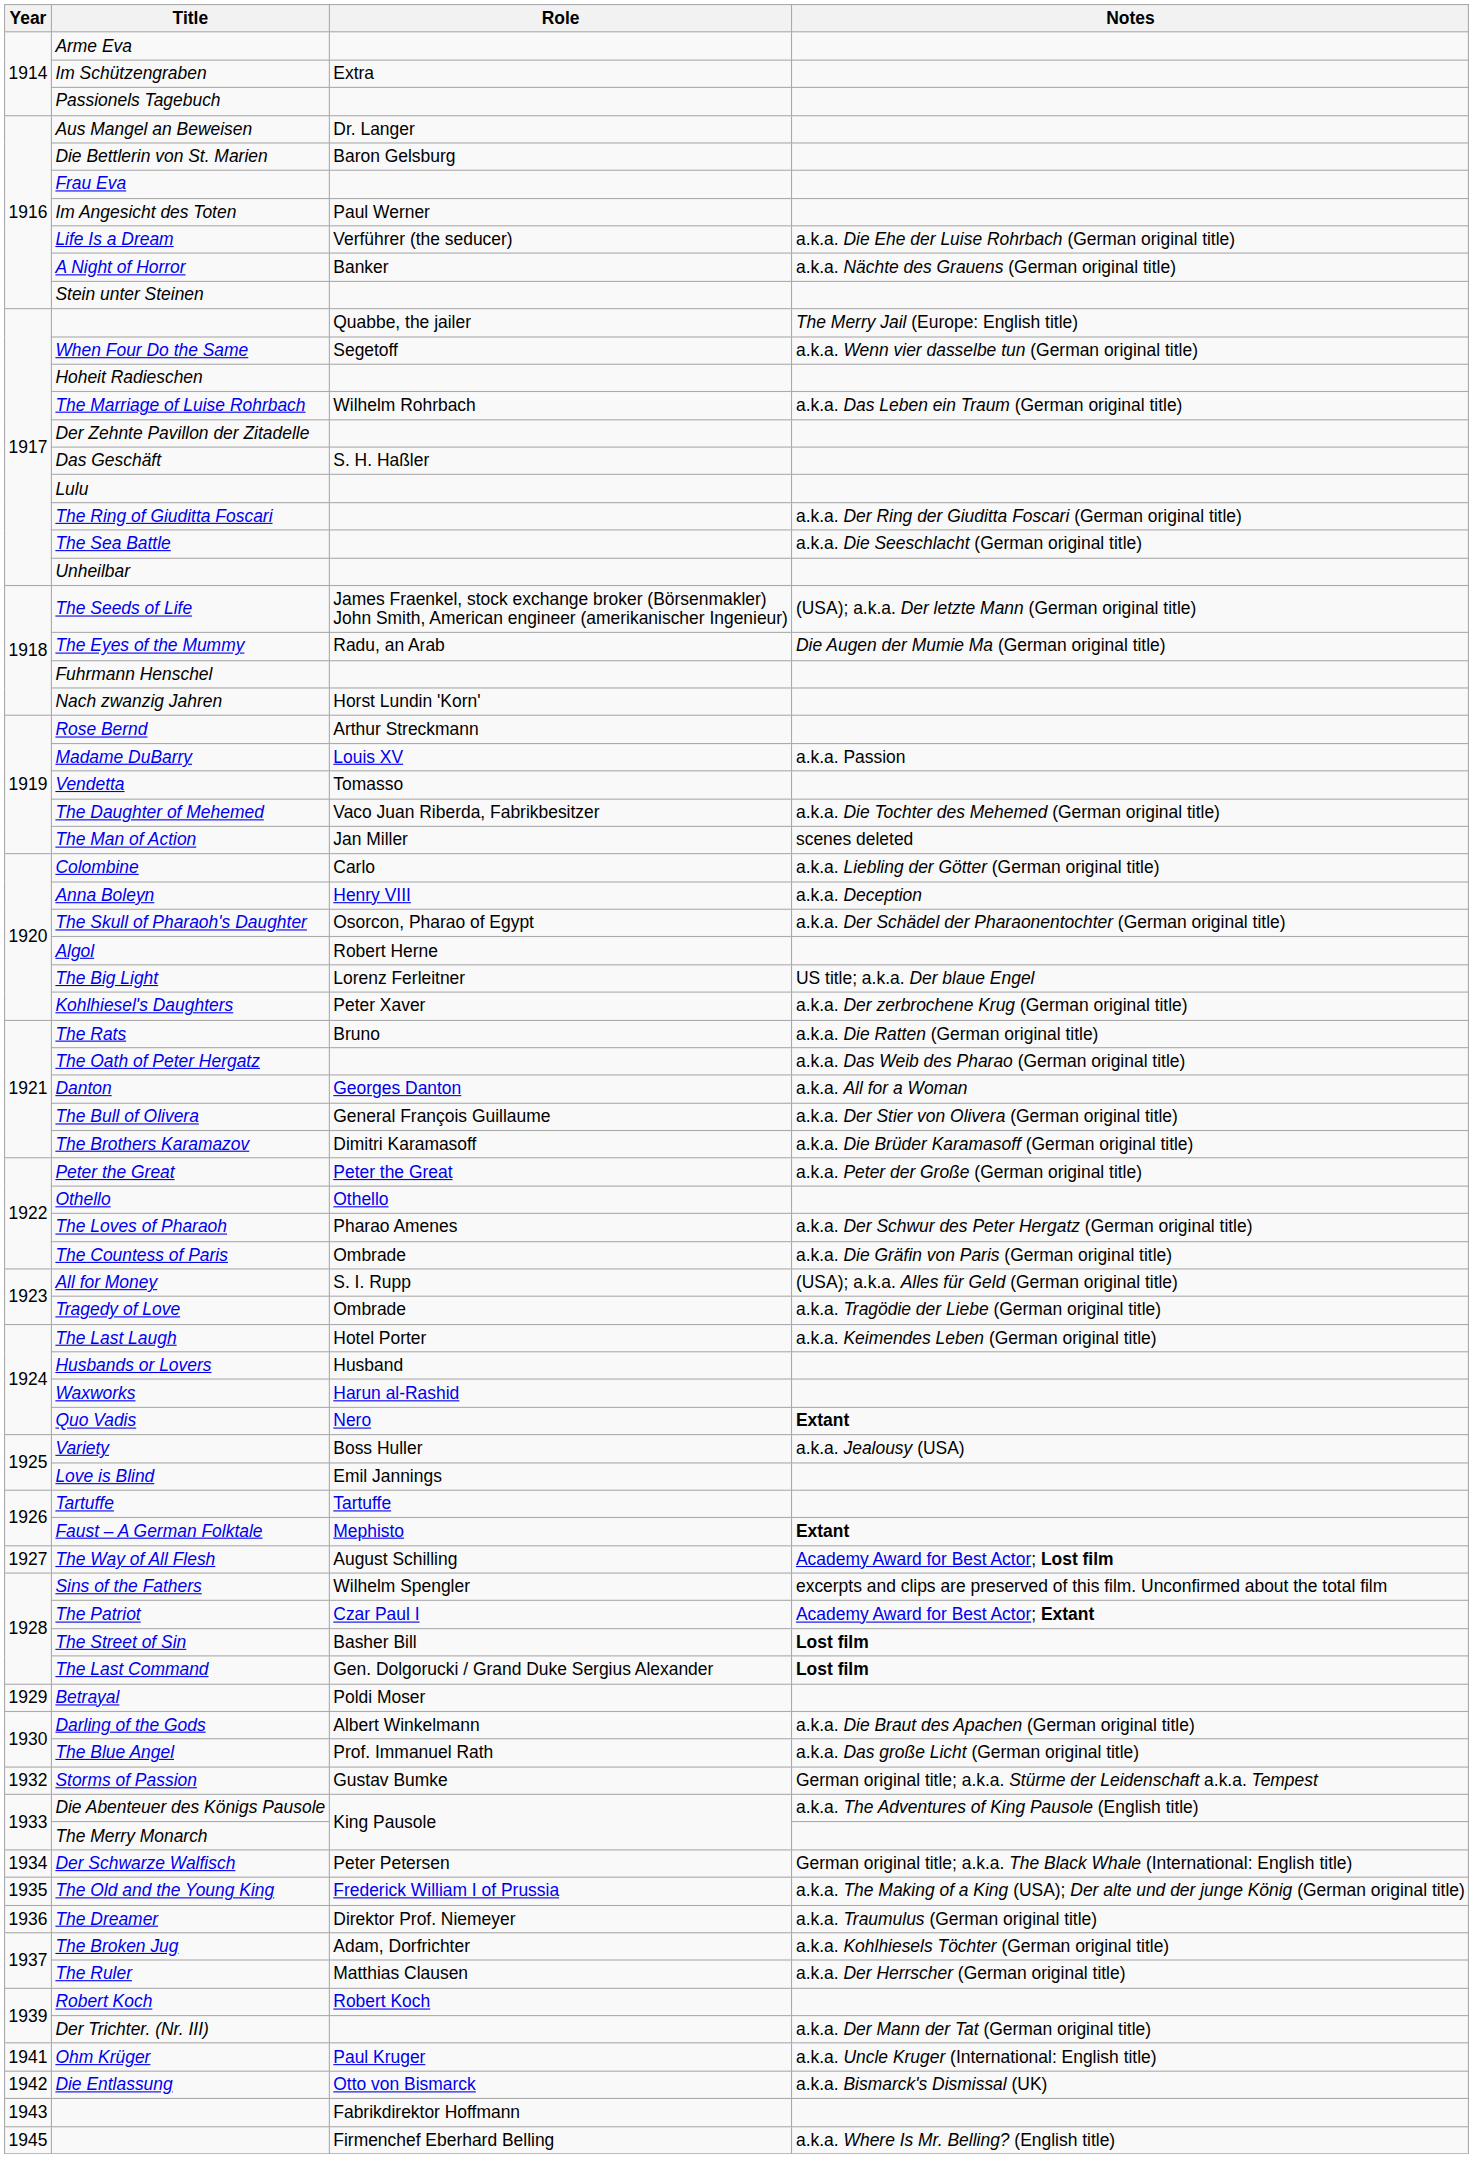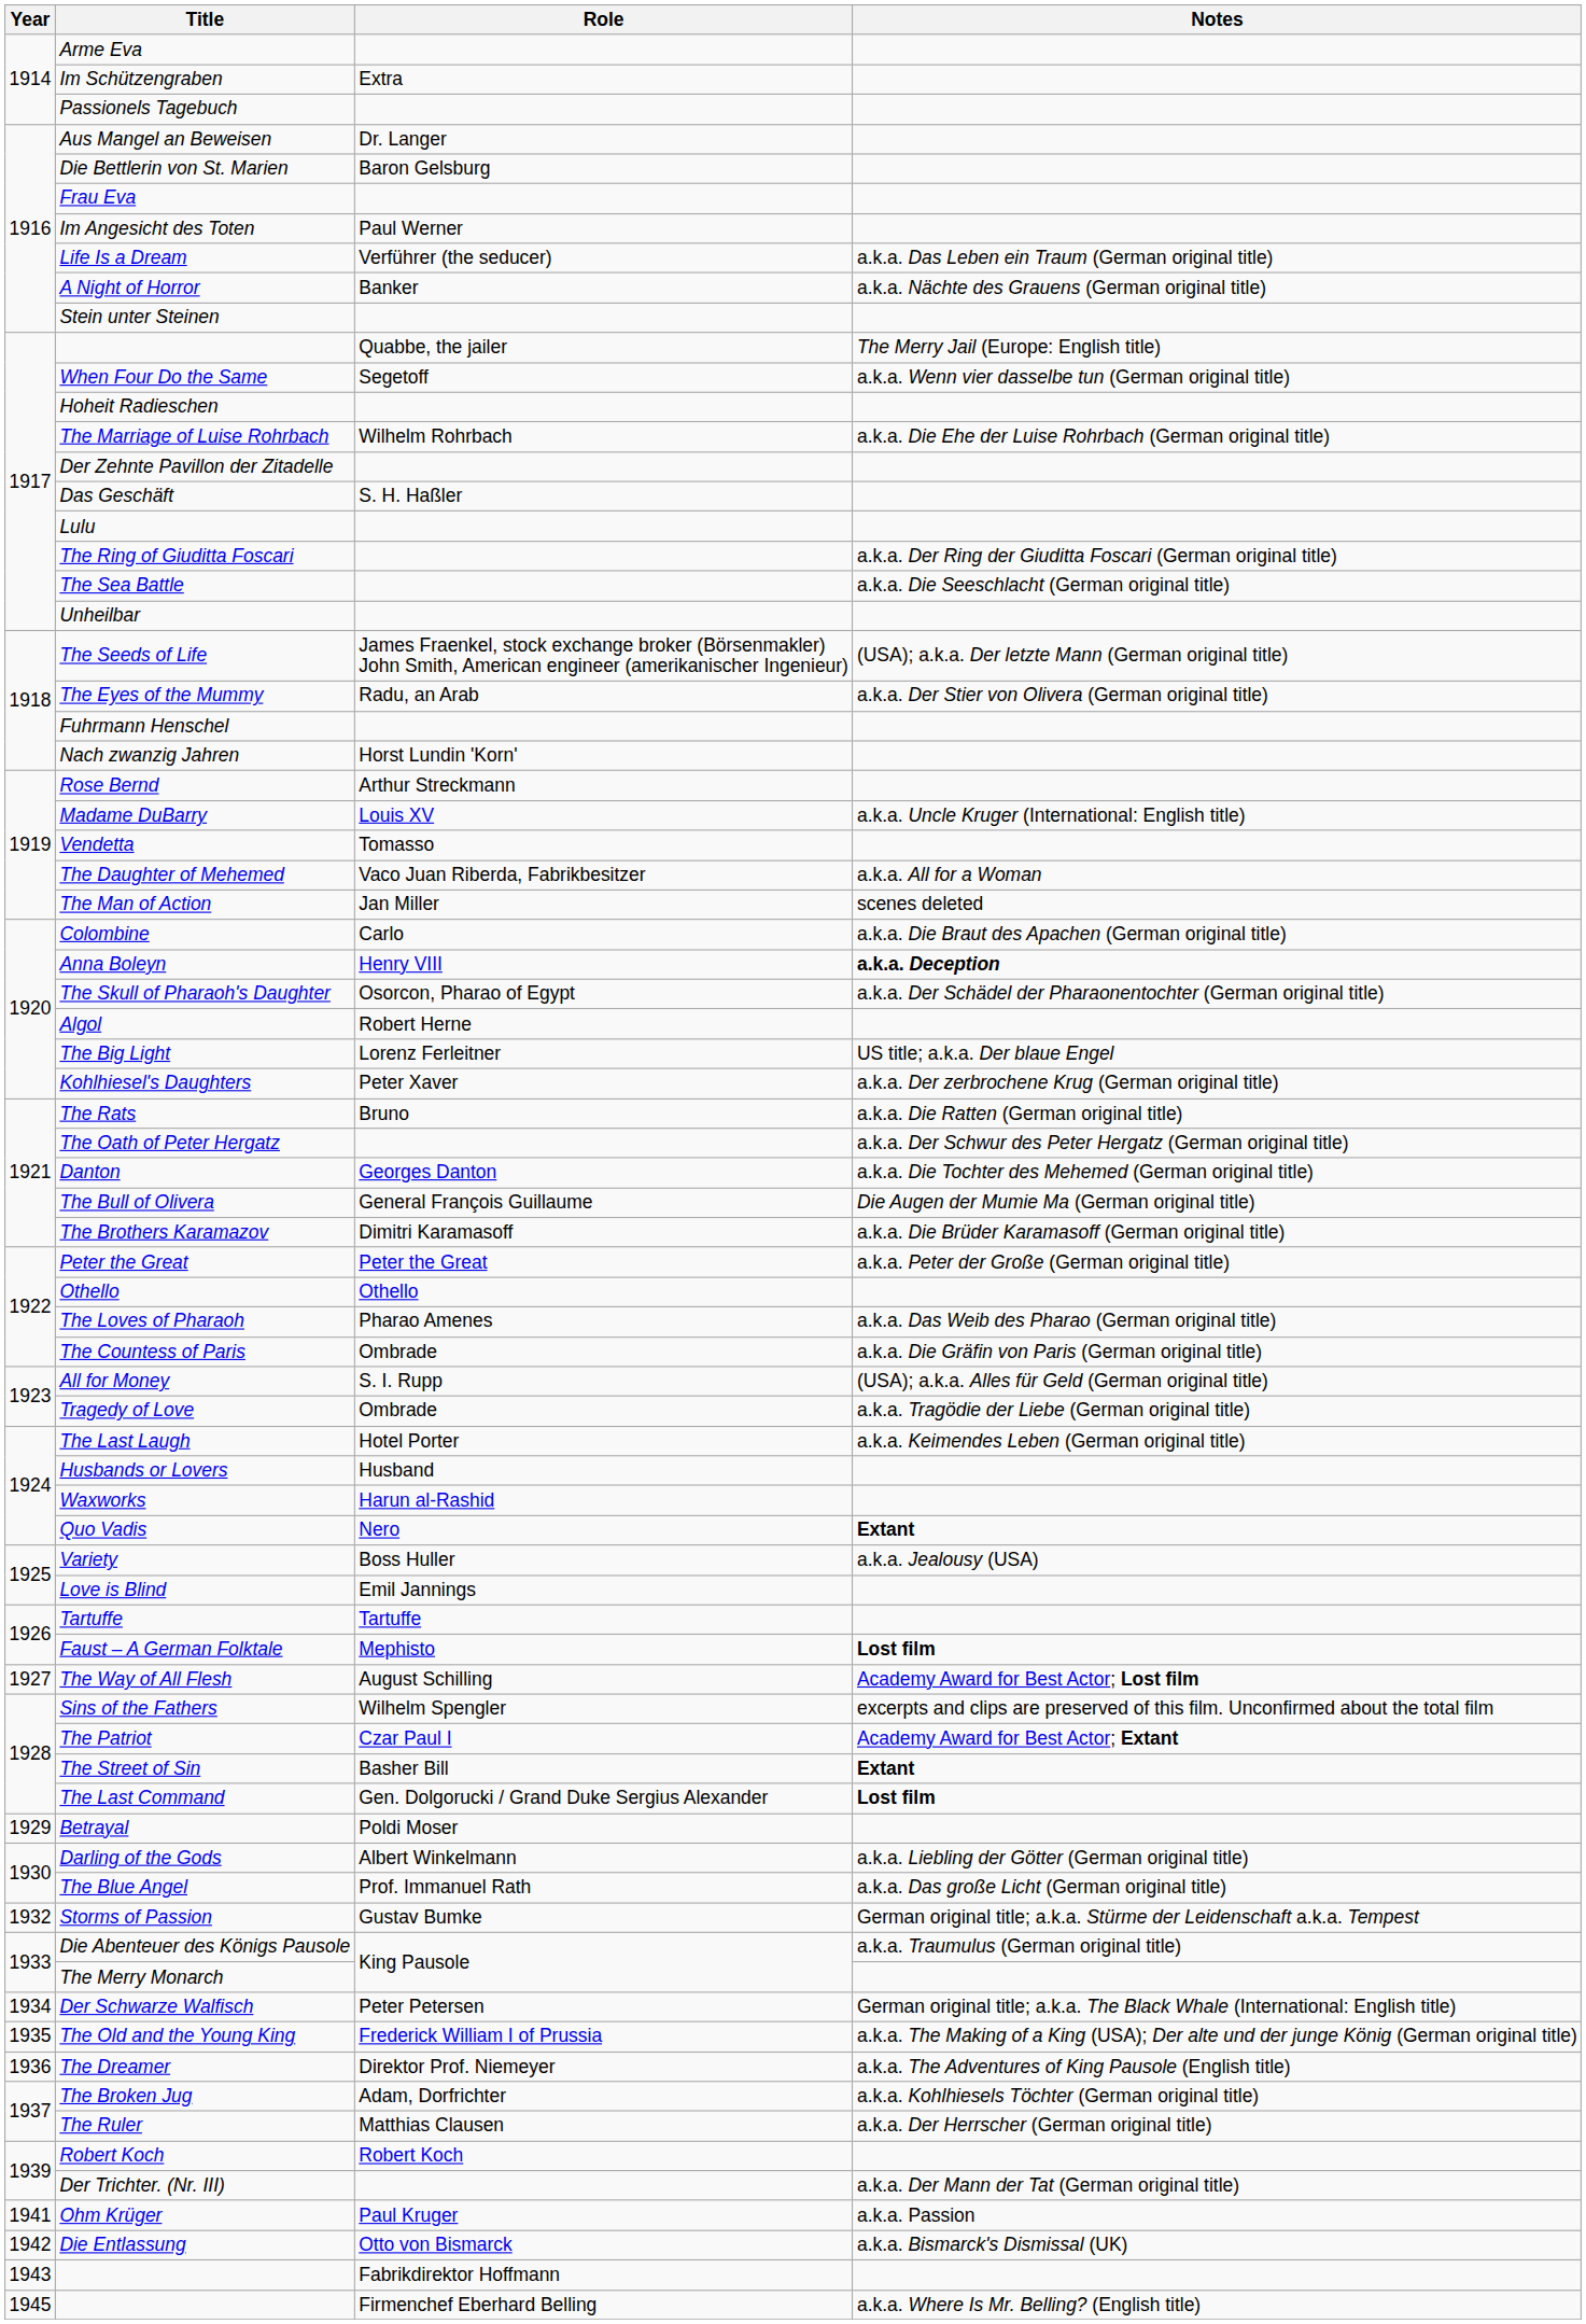Life Is a Dream | Notes: a.k.a. Die Ehe der Luise Rohrbach (German original title) -> a.k.a. Das Leben ein Traum (German original title)
The Marriage of Luise Rohrbach | Notes: a.k.a. Das Leben ein Traum (German original title) -> a.k.a. Die Ehe der Luise Rohrbach (German original title)
The Eyes of the Mummy | Notes: Die Augen der Mumie Ma (German original title) -> a.k.a. Der Stier von Olivera (German original title)
Madame DuBarry | Notes: a.k.a. Passion -> a.k.a. Uncle Kruger (International: English title)
The Daughter of Mehemed | Notes: a.k.a. Die Tochter des Mehemed (German original title) -> a.k.a. All for a Woman
Colombine | Notes: a.k.a. Liebling der Götter (German original title) -> a.k.a. Die Braut des Apachen (German original title)
Anna Boleyn | Notes: normal -> bold
The Oath of Peter Hergatz | Notes: a.k.a. Das Weib des Pharao (German original title) -> a.k.a. Der Schwur des Peter Hergatz (German original title)
Danton | Notes: a.k.a. All for a Woman -> a.k.a. Die Tochter des Mehemed (German original title)
The Bull of Olivera | Notes: a.k.a. Der Stier von Olivera (German original title) -> Die Augen der Mumie Ma (German original title)
The Loves of Pharaoh | Notes: a.k.a. Der Schwur des Peter Hergatz (German original title) -> a.k.a. Das Weib des Pharao (German original title)
Faust – A German Folktale | Notes: Extant -> Lost film
The Street of Sin | Notes: Lost film -> Extant
Darling of the Gods | Notes: a.k.a. Die Braut des Apachen (German original title) -> a.k.a. Liebling der Götter (German original title)
Die Abenteuer des Königs Pausole | Notes: a.k.a. The Adventures of King Pausole (English title) -> a.k.a. Traumulus (German original title)
The Dreamer | Notes: a.k.a. Traumulus (German original title) -> a.k.a. The Adventures of King Pausole (English title)
Ohm Krüger | Notes: a.k.a. Uncle Kruger (International: English title) -> a.k.a. Passion
